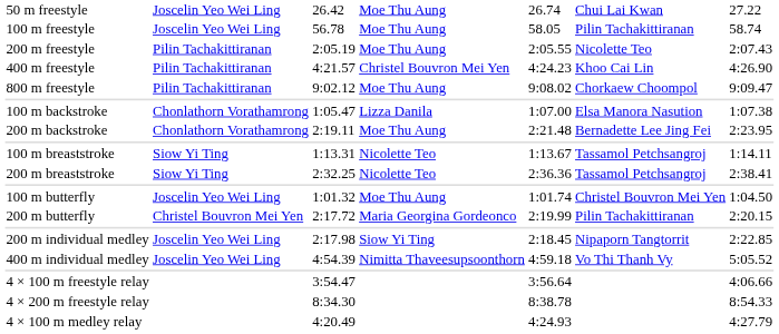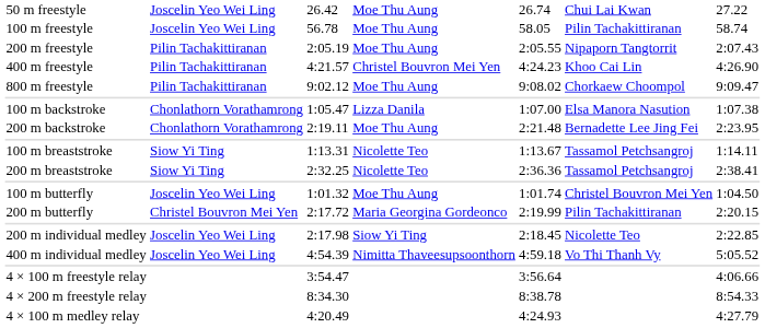200 m freestyle | column 6: Nicolette Teo -> Nipaporn Tangtorrit
200 m individual medley | column 6: Nipaporn Tangtorrit -> Nicolette Teo
